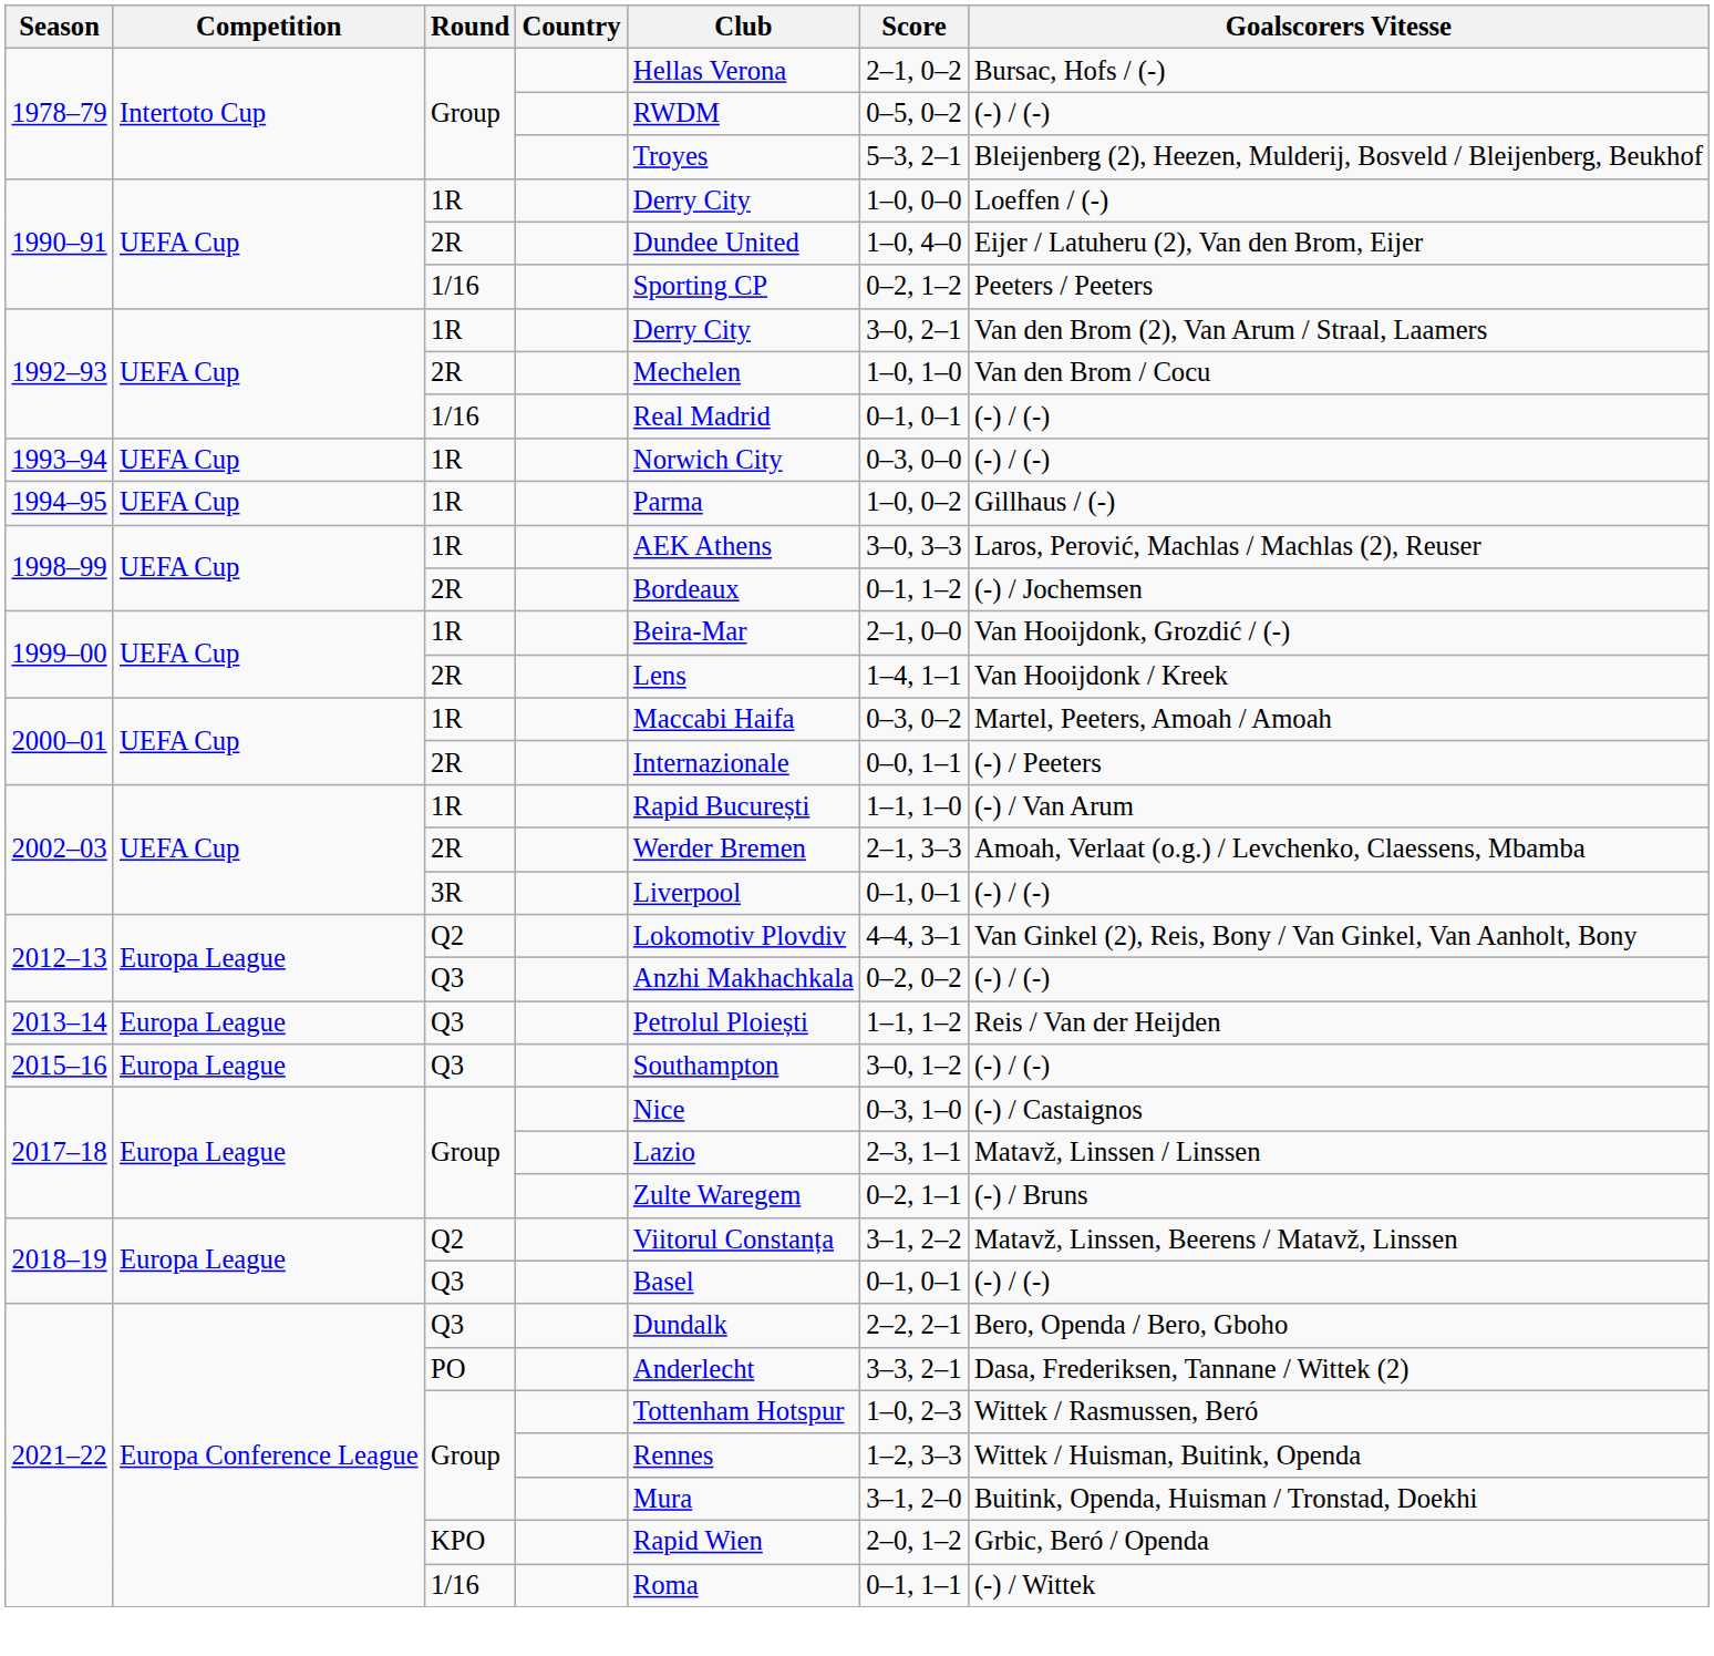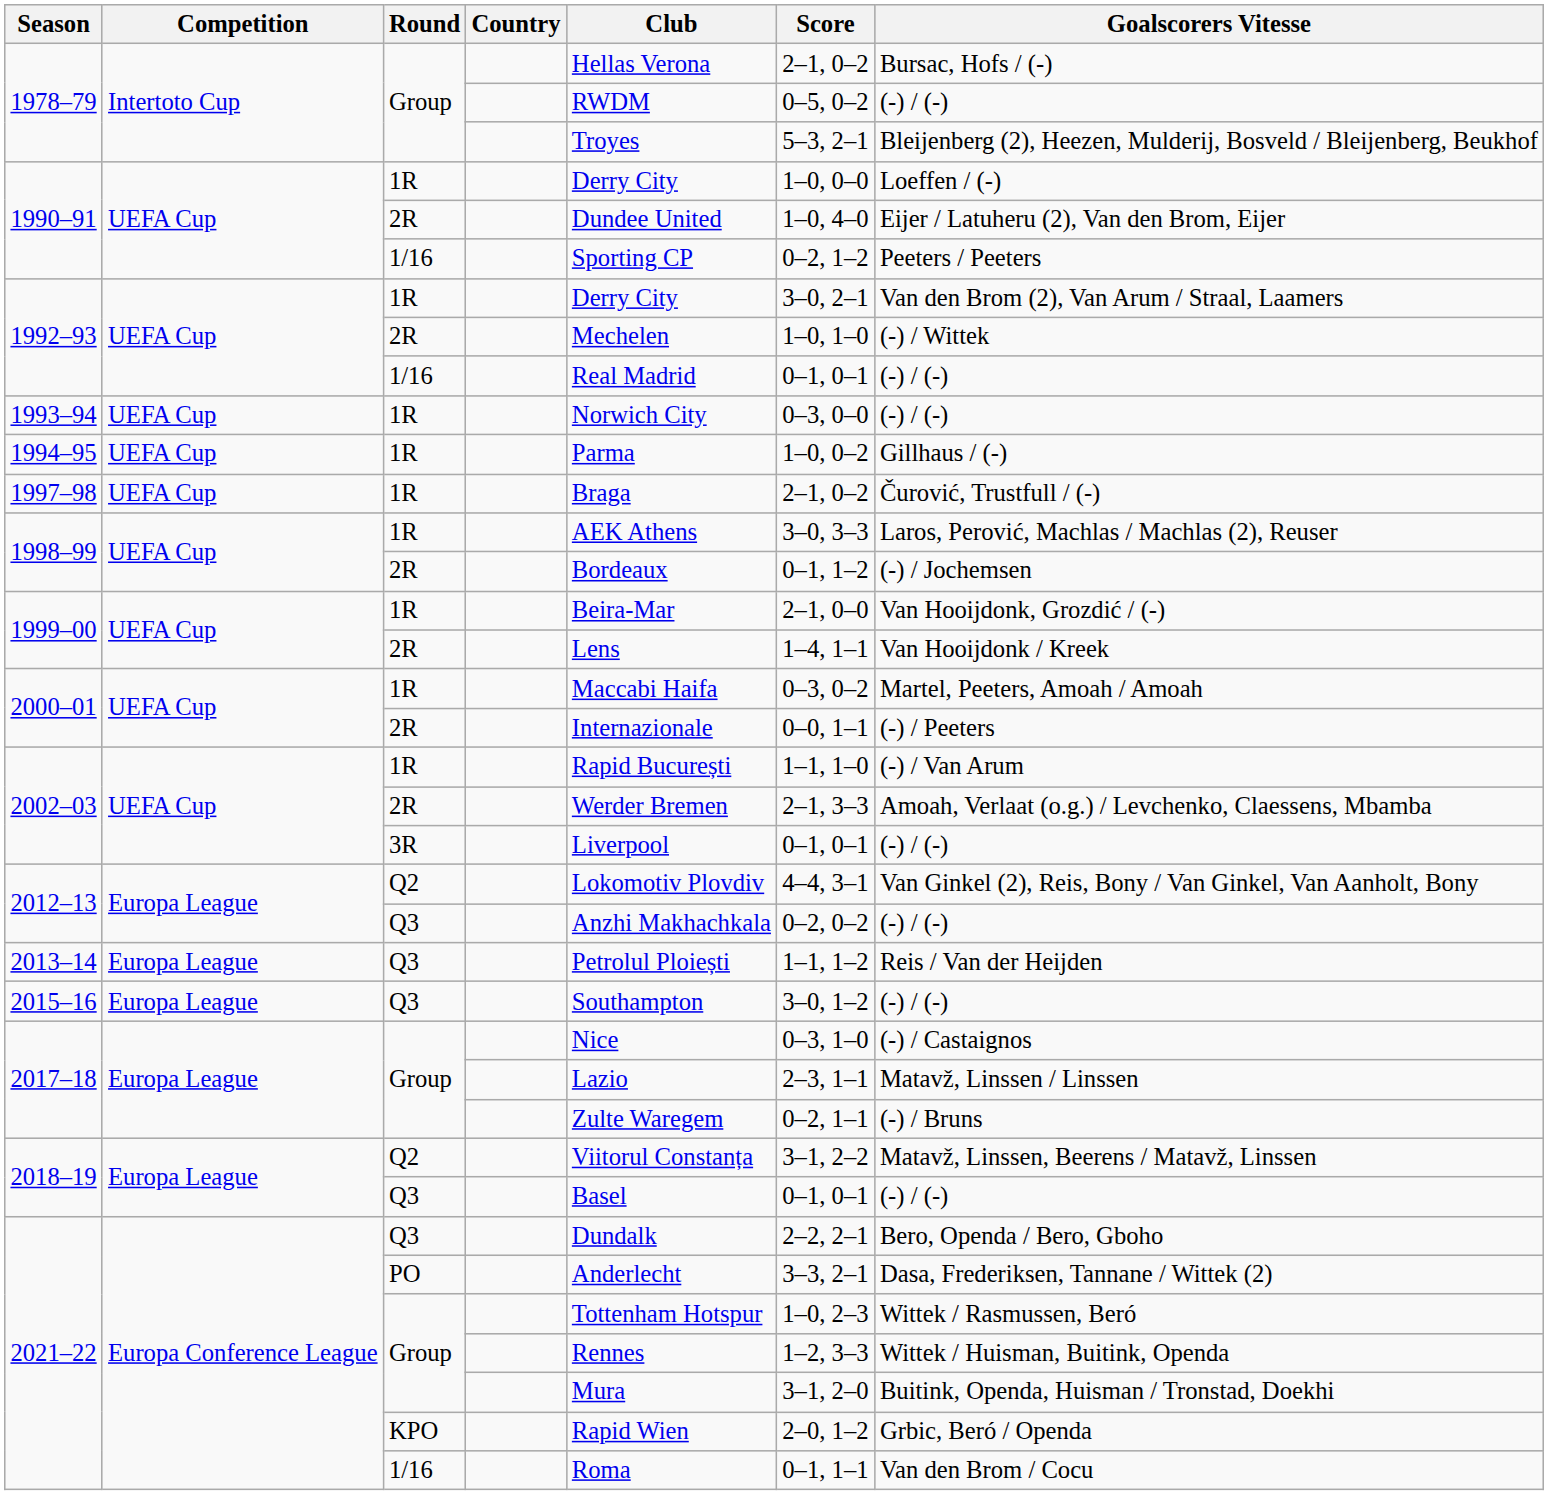1992–93 / 2R | Goalscorers Vitesse: Van den Brom / Cocu -> (-) / Wittek
+ row: 1997–98 | UEFA Cup | 1R | Braga | 2–1, 0–2 | Čurović, Trustfull / (-)
2021–22 / 1/16 | Goalscorers Vitesse: (-) / Wittek -> Van den Brom / Cocu
